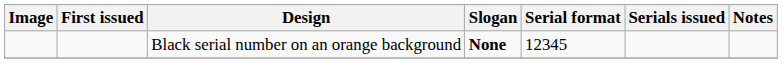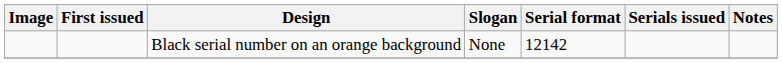Black serial number on an orange background | Slogan: bold -> normal
Black serial number on an orange background | Serial format: 12345 -> 12142
